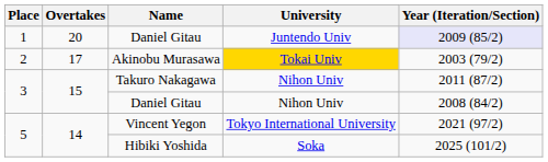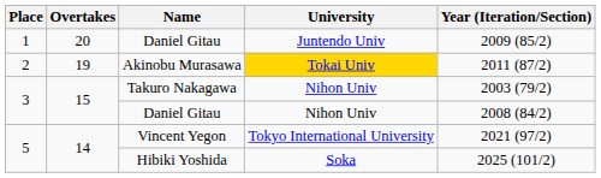1 / Daniel Gitau | Year (Iteration/Section): lavender background -> no background
Akinobu Murasawa | Overtakes: 17 -> 19
Akinobu Murasawa | Year (Iteration/Section): 2003 (79/2) -> 2011 (87/2)
Takuro Nakagawa | Year (Iteration/Section): 2011 (87/2) -> 2003 (79/2)
